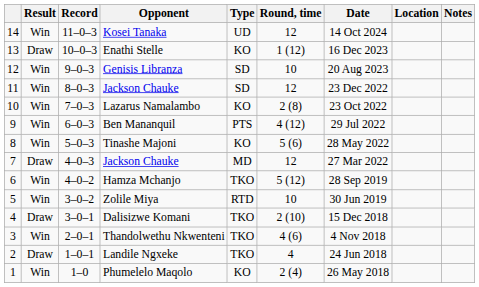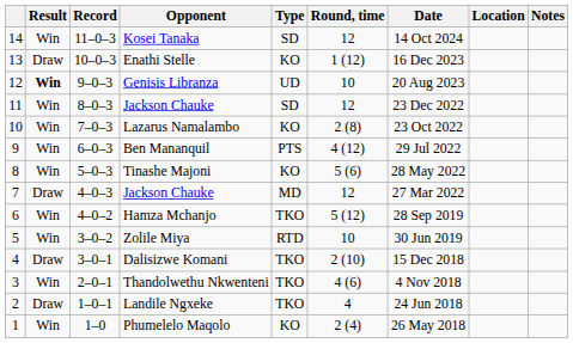Kosei Tanaka | Type: UD -> SD
Genisis Libranza | Result: normal -> bold
Genisis Libranza | Type: SD -> UD
